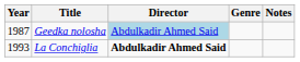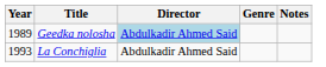Geedka nolosha | Year: 1987 -> 1989
La Conchiglia | Director: bold -> normal
